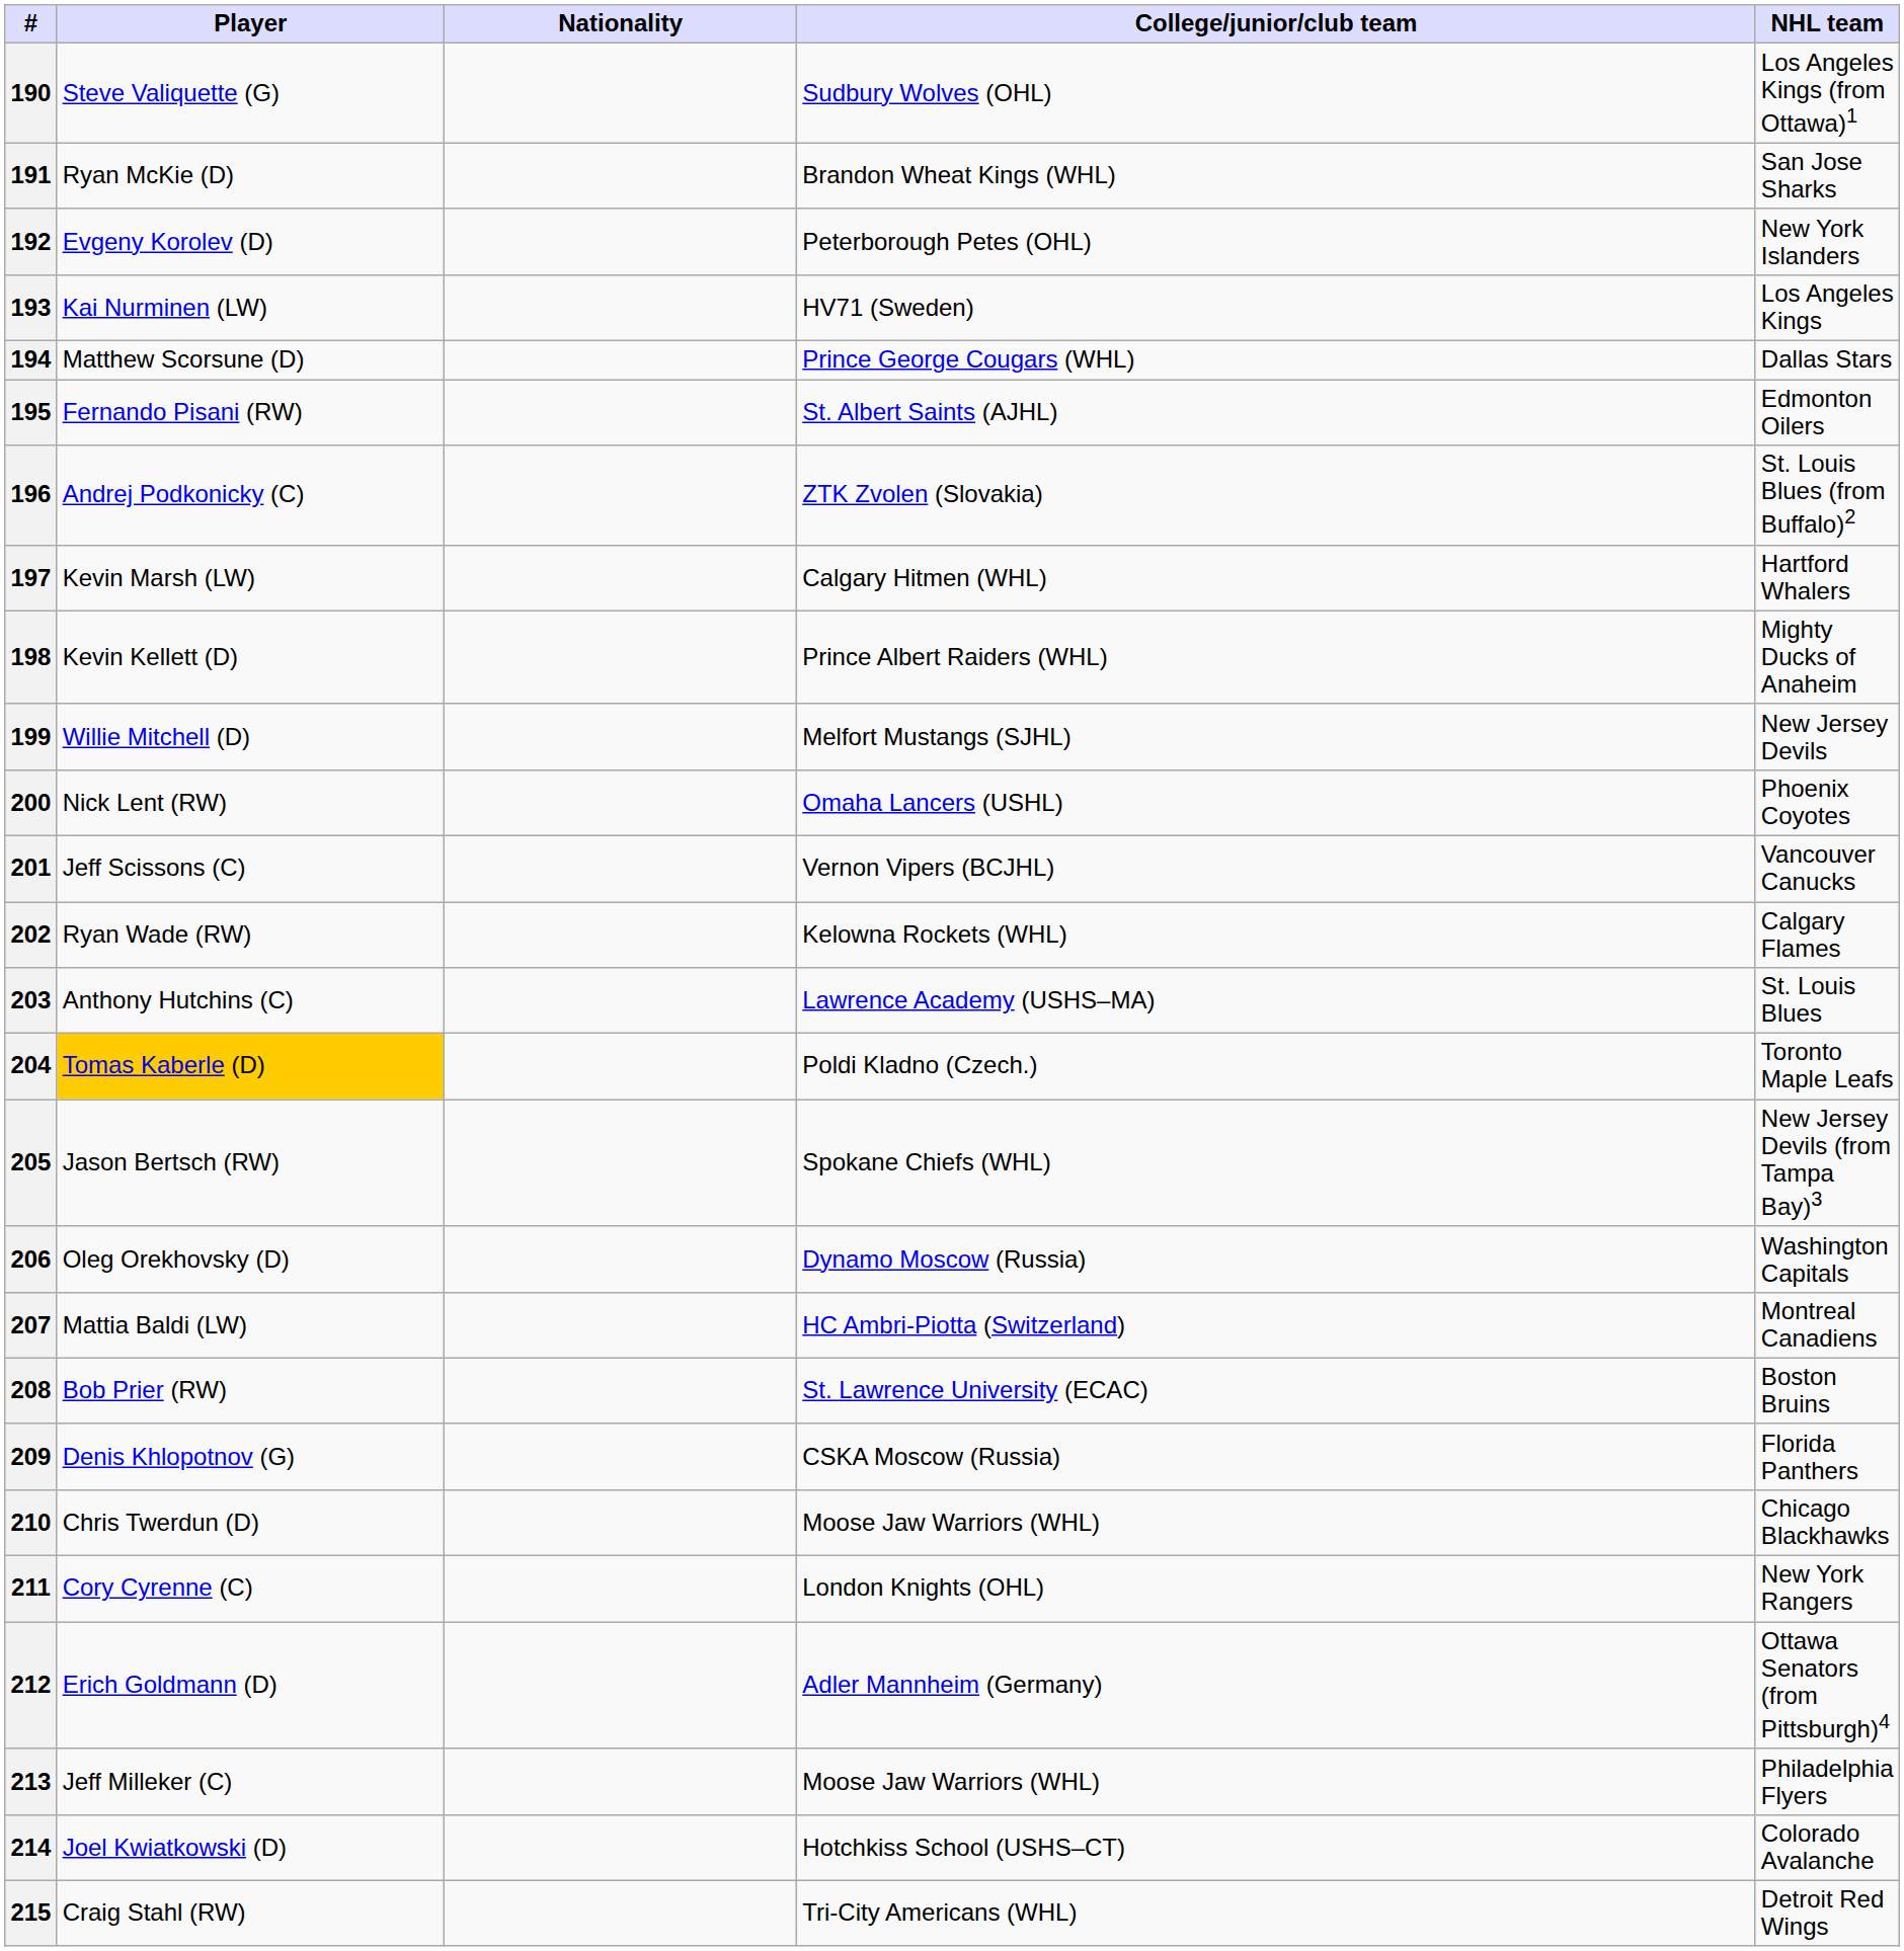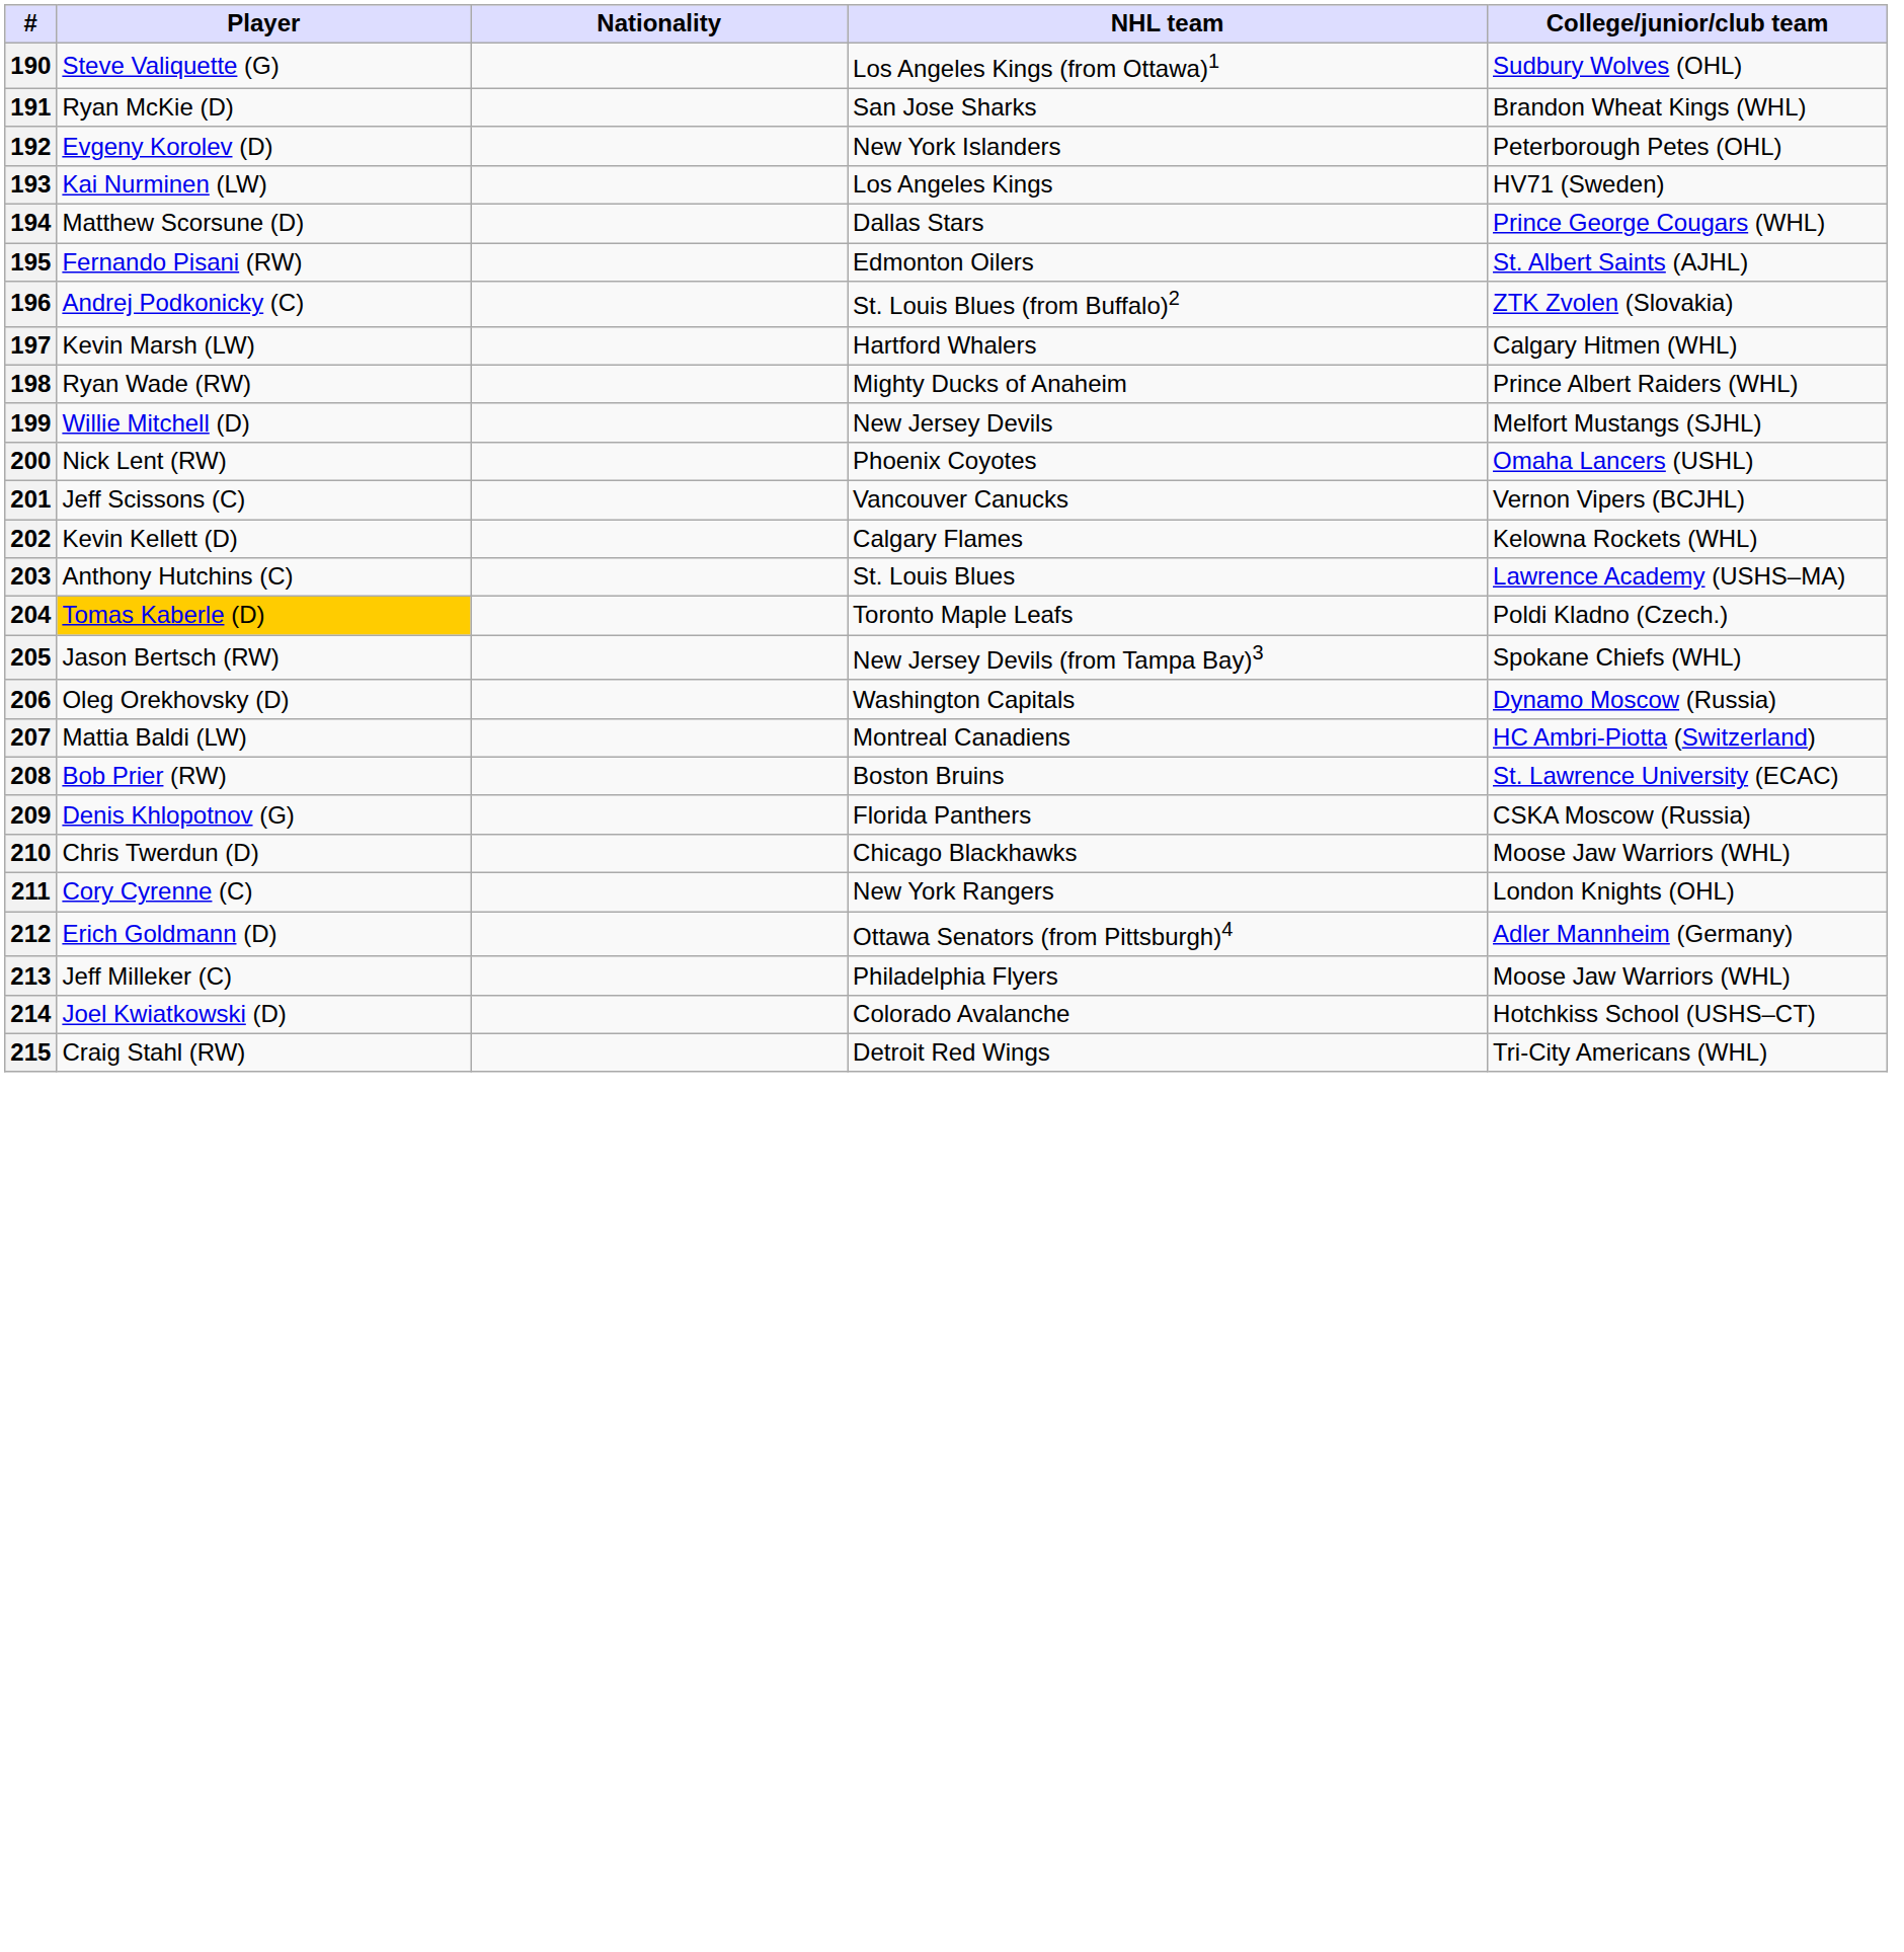columns swapped: NHL team <-> College/junior/club team
198 | Player: Kevin Kellett (D) -> Ryan Wade (RW)
202 | Player: Ryan Wade (RW) -> Kevin Kellett (D)
